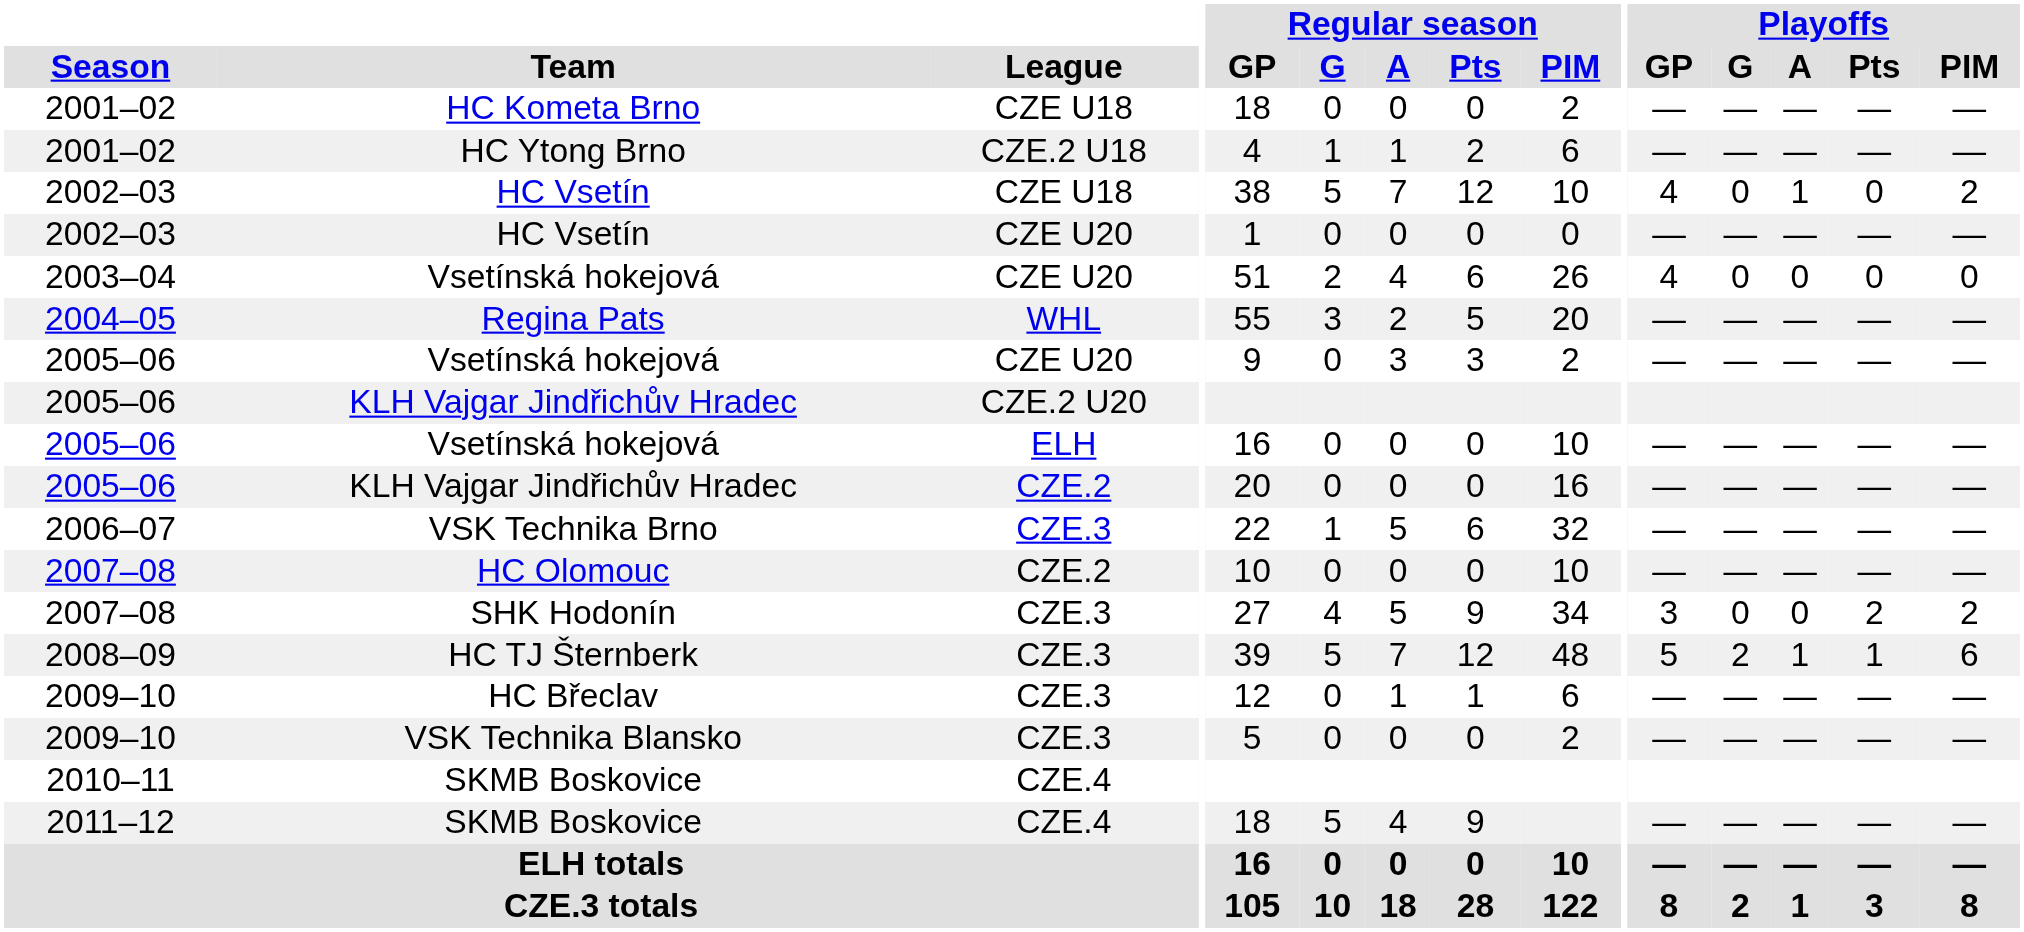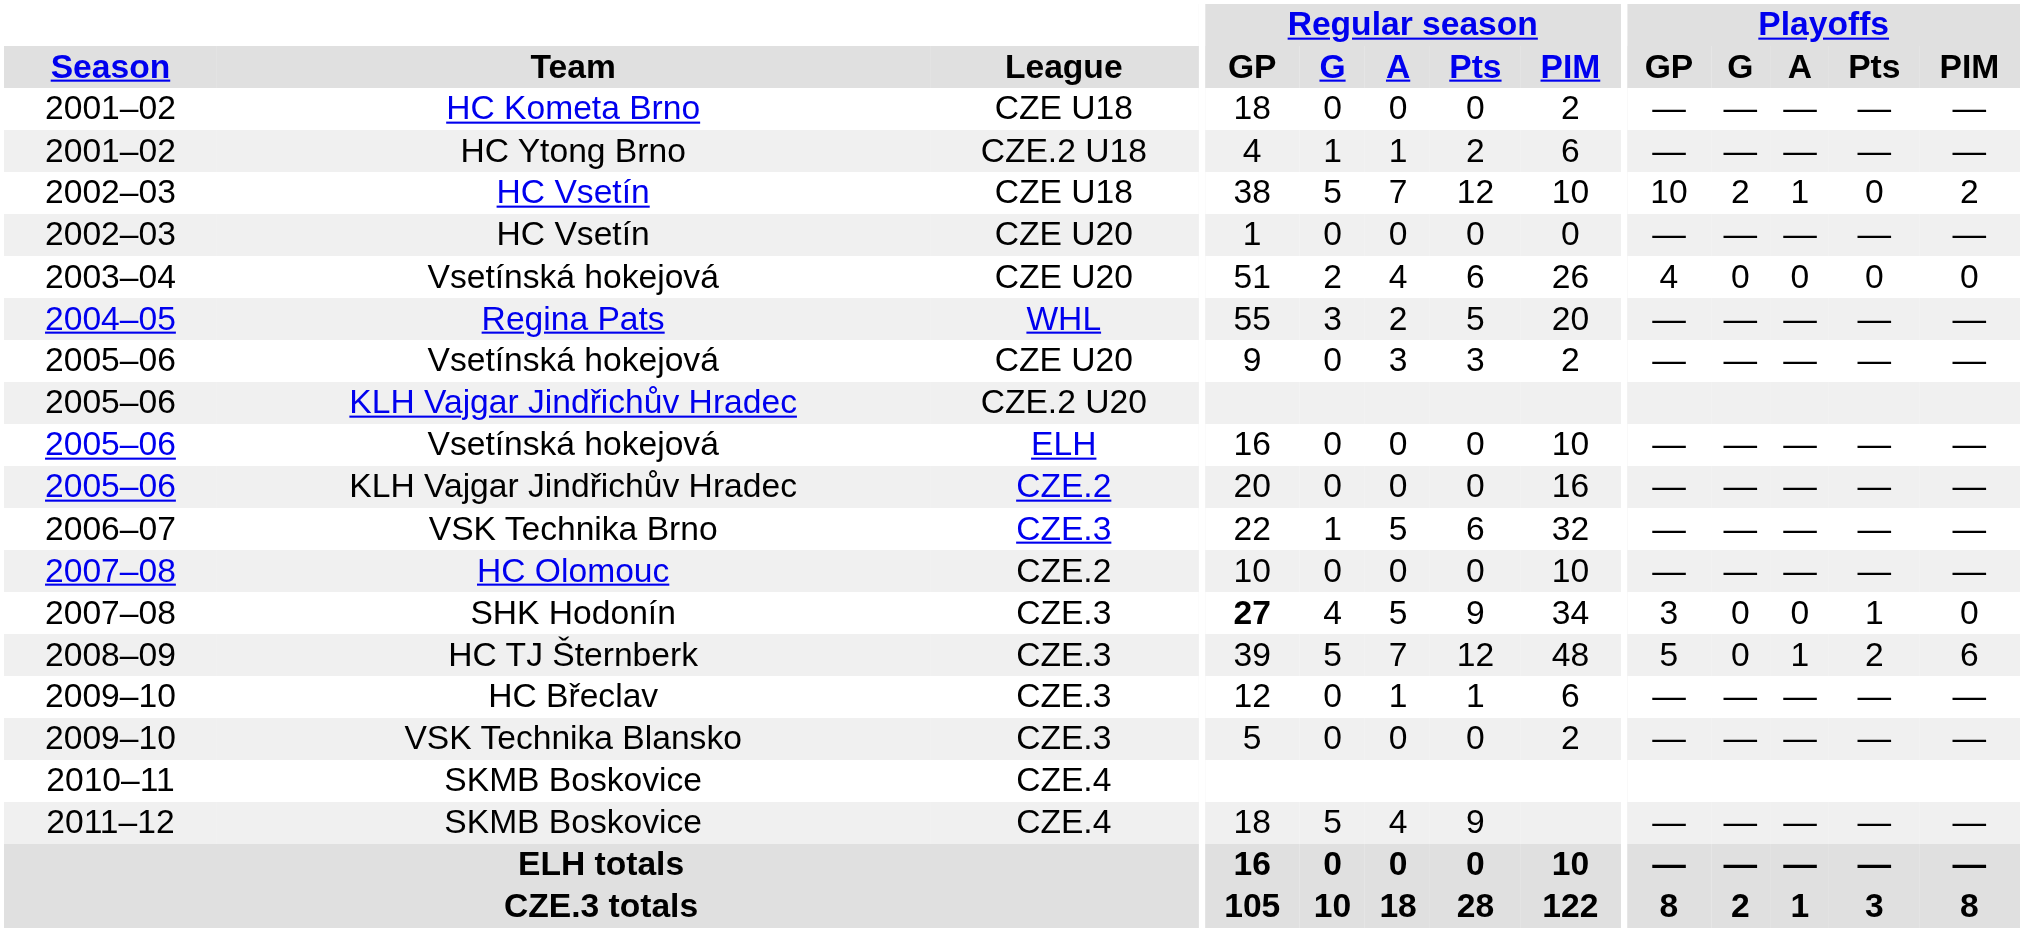HC Vsetín / CZE U18 | Playoffs / GP: 4 -> 10
HC Vsetín / CZE U18 | Playoffs / G: 0 -> 2
SHK Hodonín | Regular season / GP: normal -> bold
SHK Hodonín | Playoffs / Pts: 2 -> 1
SHK Hodonín | Playoffs / PIM: 2 -> 0
HC TJ Šternberk | Playoffs / G: 2 -> 0
HC TJ Šternberk | Playoffs / Pts: 1 -> 2
